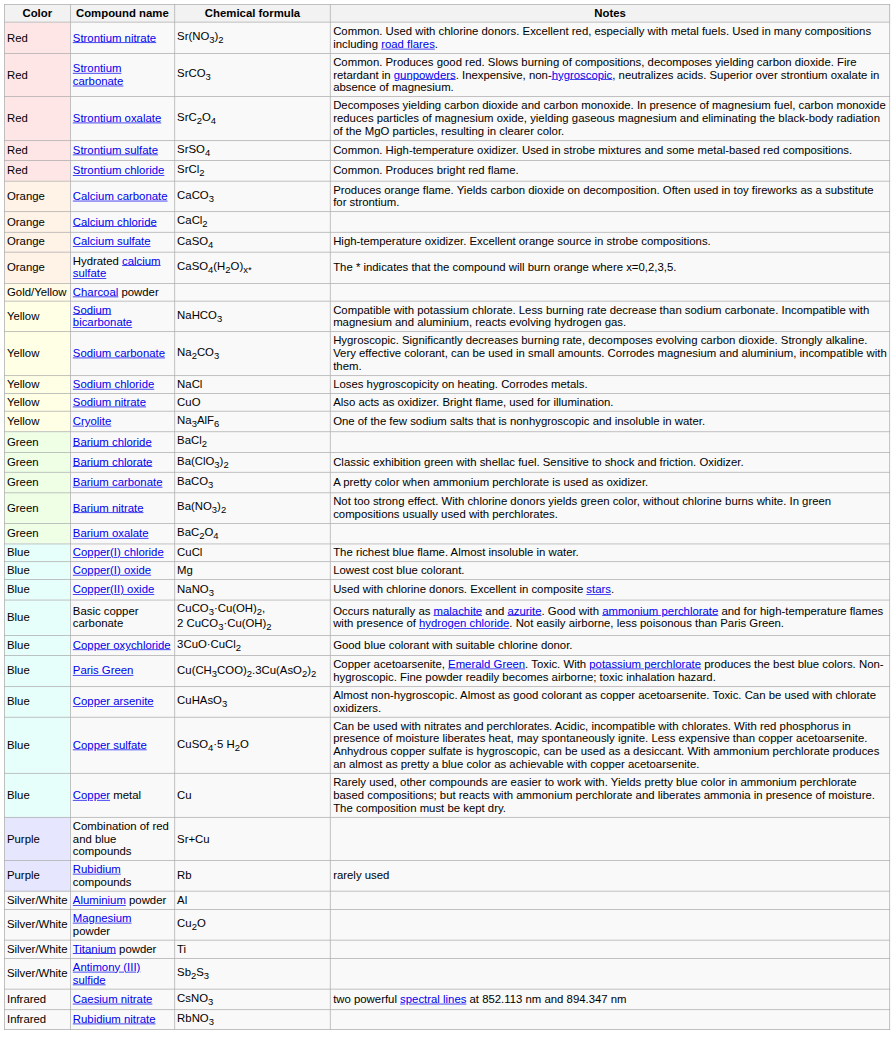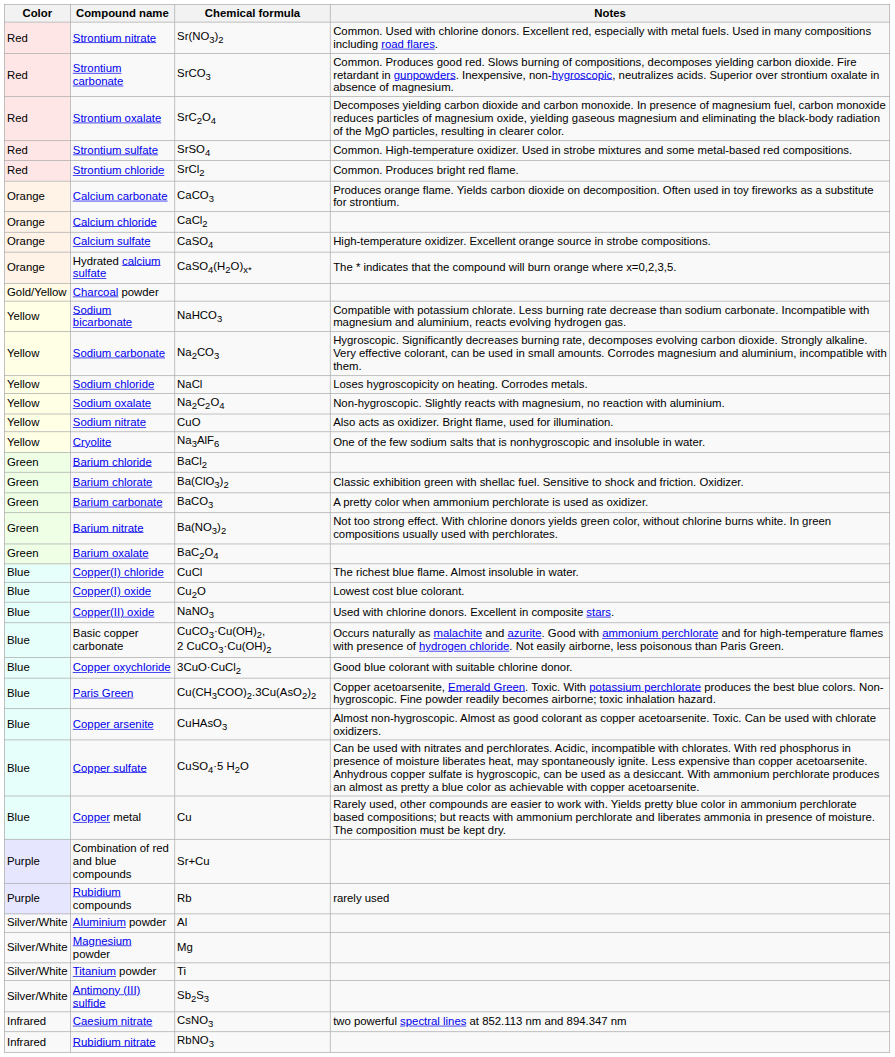+ row: Yellow | Sodium oxalate | Na2C2O4 | Non-hygroscopic. Slightly reacts with magnesium, no reaction with aluminium.
Copper(I) oxide | Chemical formula: Mg -> Cu2O
Magnesium powder | Chemical formula: Cu2O -> Mg
